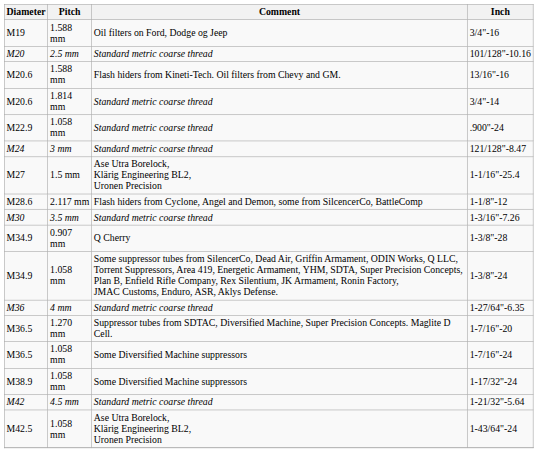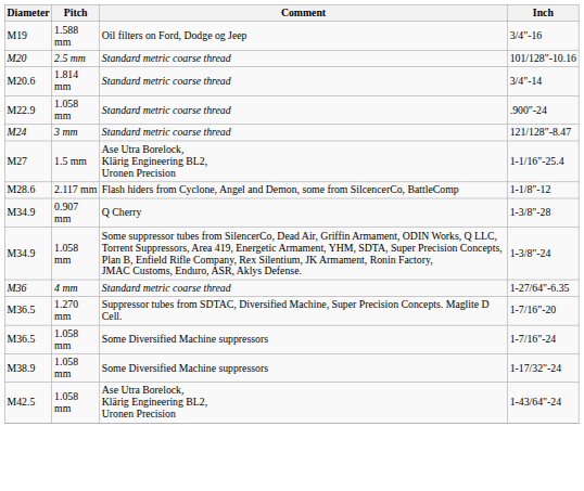- row: M20.6 | 1.588 mm | Flash hiders from Kineti-Tech. Oil filters from Chevy and GM. | 13/16"-16
- row: M30 | 3.5 mm | Standard metric coarse thread | 1-3/16"-7.26
- row: M42 | 4.5 mm | Standard metric coarse thread | 1-21/32"-5.64
